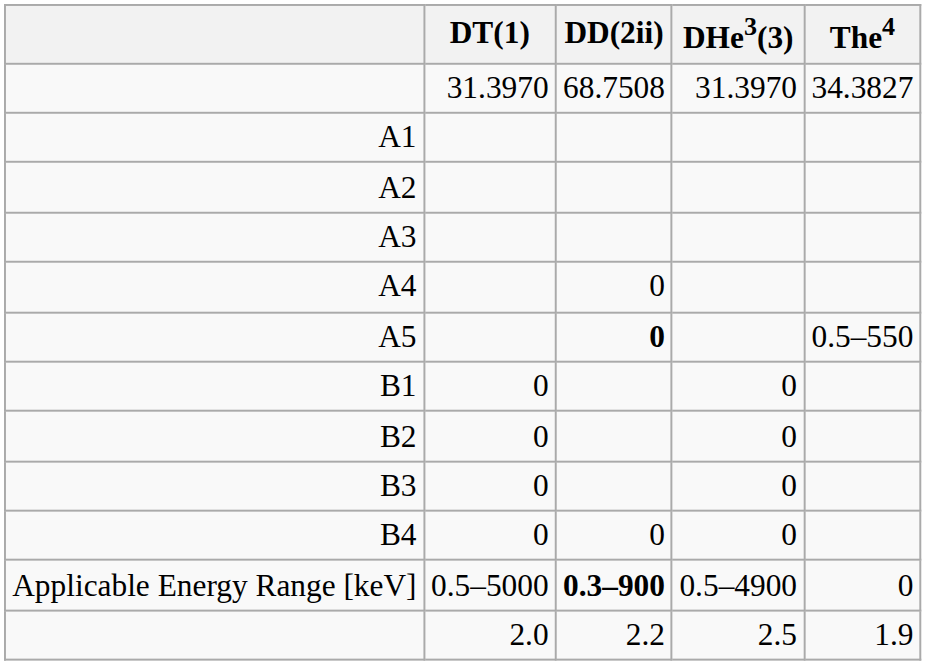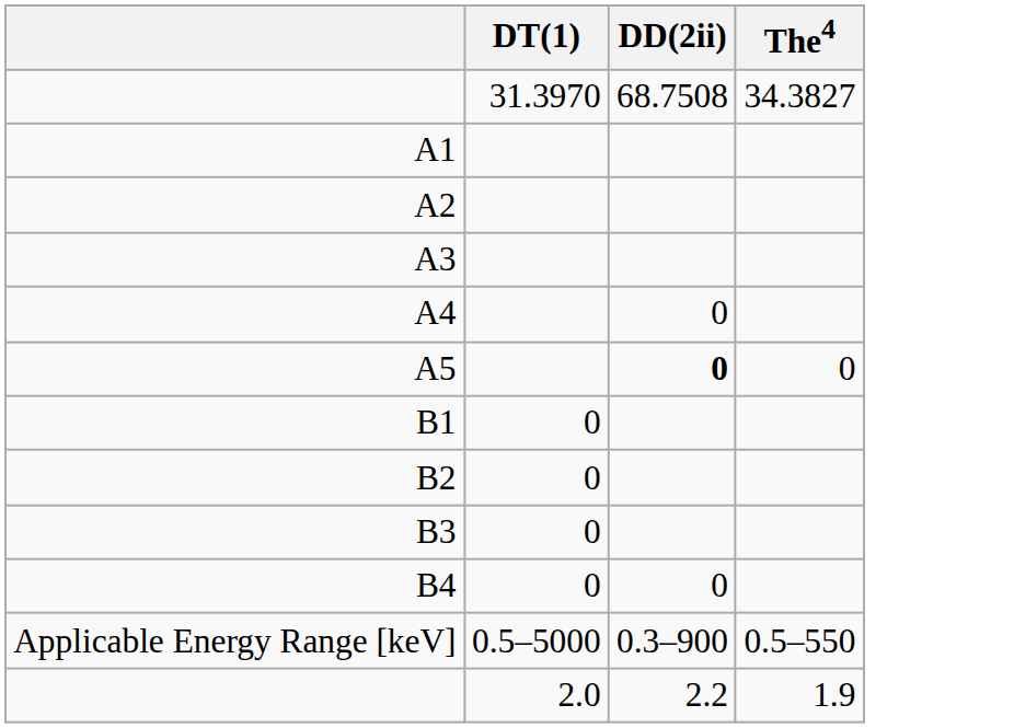- column: DHe3(3) | 31.3970 | 0 | 0 | 0 | 0 | 0.5–4900 | 2.5
A5 | The4: 0.5–550 -> 0
Applicable Energy Range [keV] | DD(2ii): bold -> normal
Applicable Energy Range [keV] | The4: 0 -> 0.5–550
